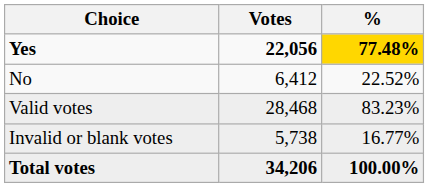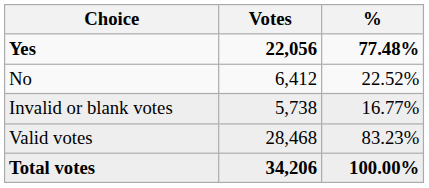Yes | %: gold background -> no background
rows swapped: Valid votes <-> Invalid or blank votes
